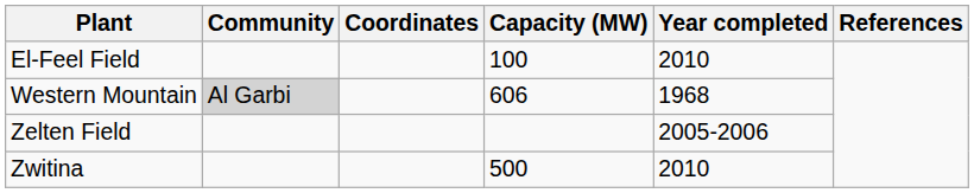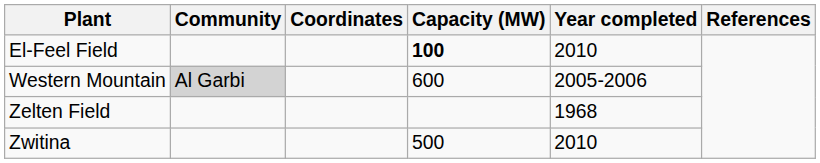El-Feel Field | Capacity (MW): normal -> bold
Western Mountain | Capacity (MW): 606 -> 600
Western Mountain | Year completed: 1968 -> 2005-2006
Zelten Field | Year completed: 2005-2006 -> 1968
